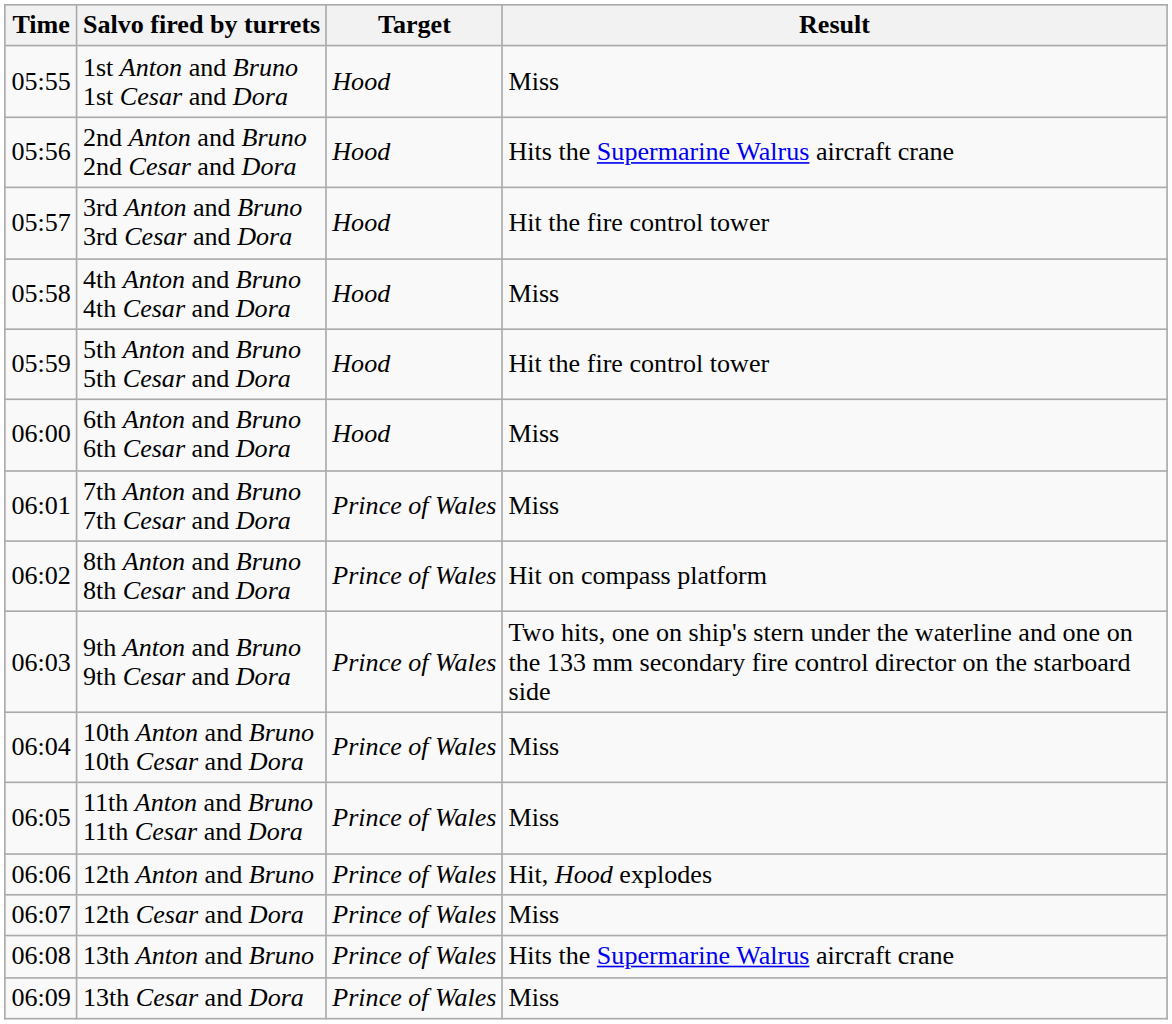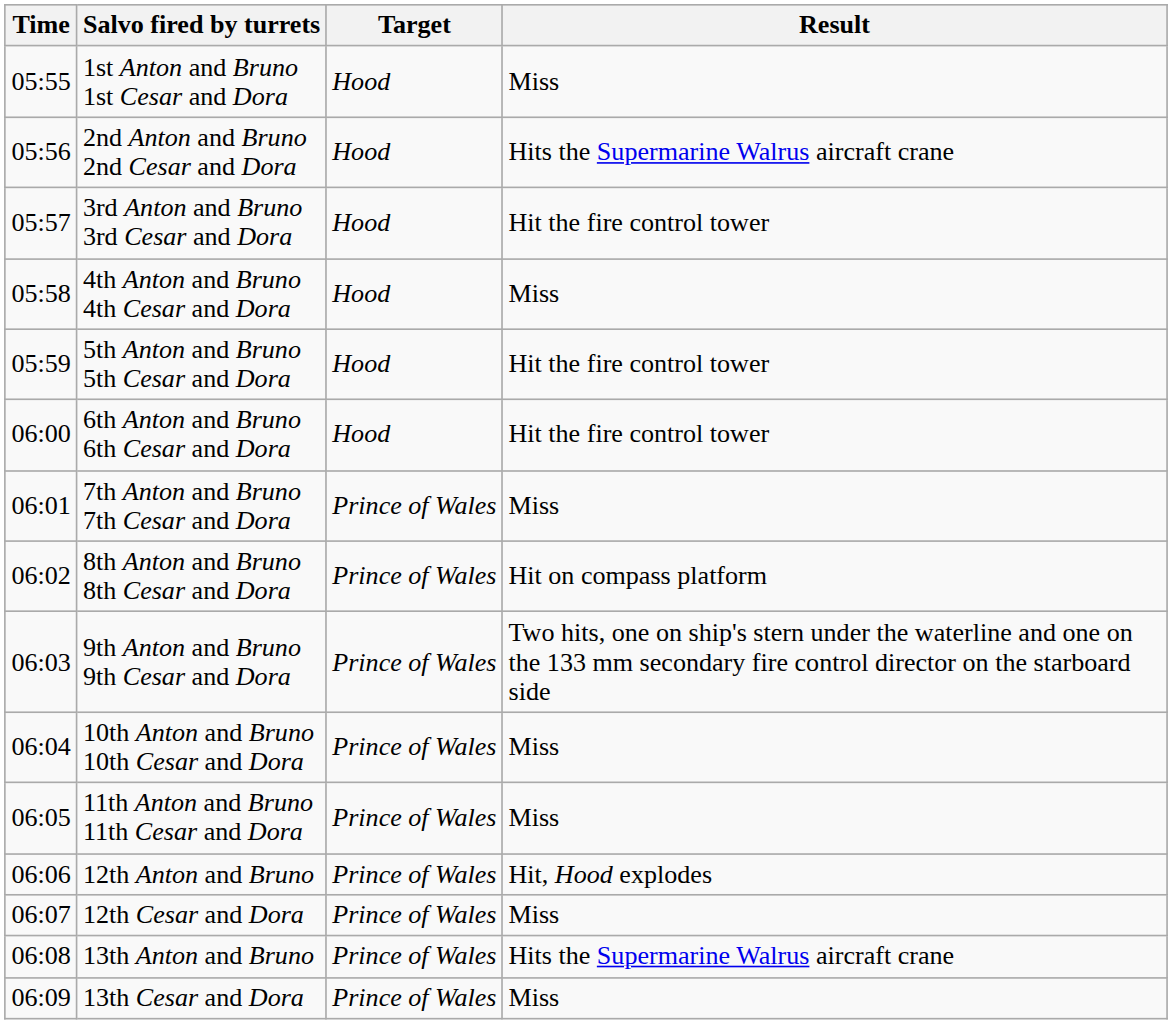6th Anton and Bruno 6th Cesar and Dora | Result: Miss -> Hit the fire control tower
